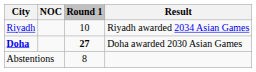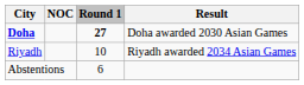rows swapped: Doha <-> Riyadh
Abstentions | Round 1: 8 -> 6
